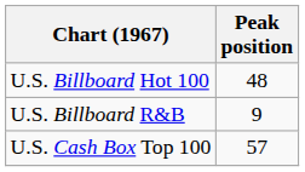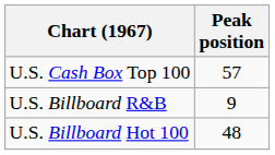rows swapped: U.S. Billboard Hot 100 <-> U.S. Cash Box Top 100
